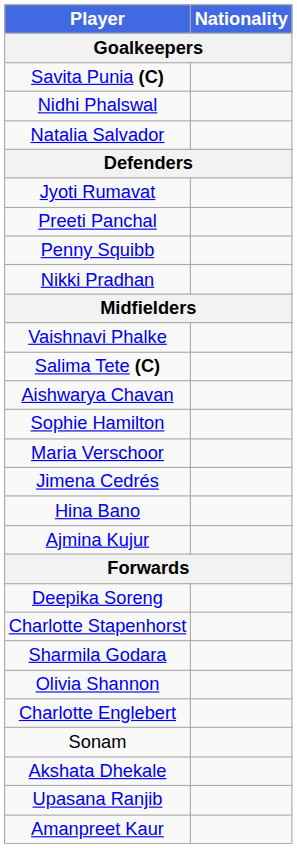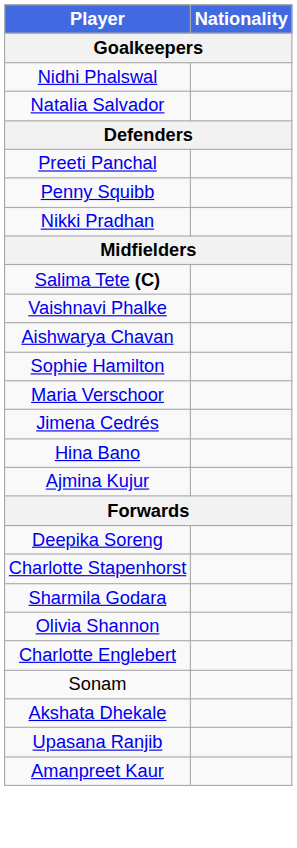- row: Savita Punia (C)
- row: Jyoti Rumavat
rows swapped: Salima Tete (C) <-> Vaishnavi Phalke
